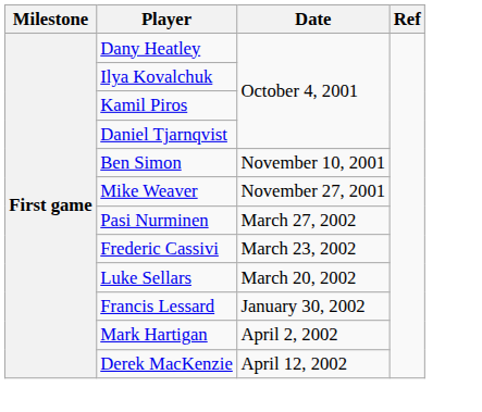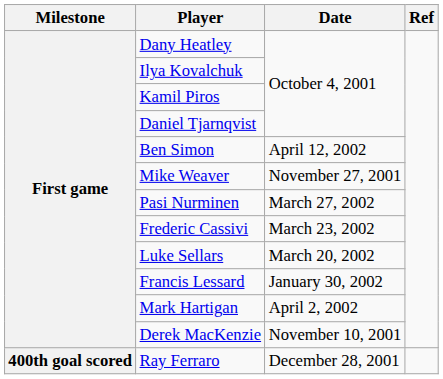Ben Simon | Date: November 10, 2001 -> April 12, 2002
Derek MacKenzie | Date: April 12, 2002 -> November 10, 2001
+ row: 400th goal scored | Ray Ferraro | December 28, 2001
